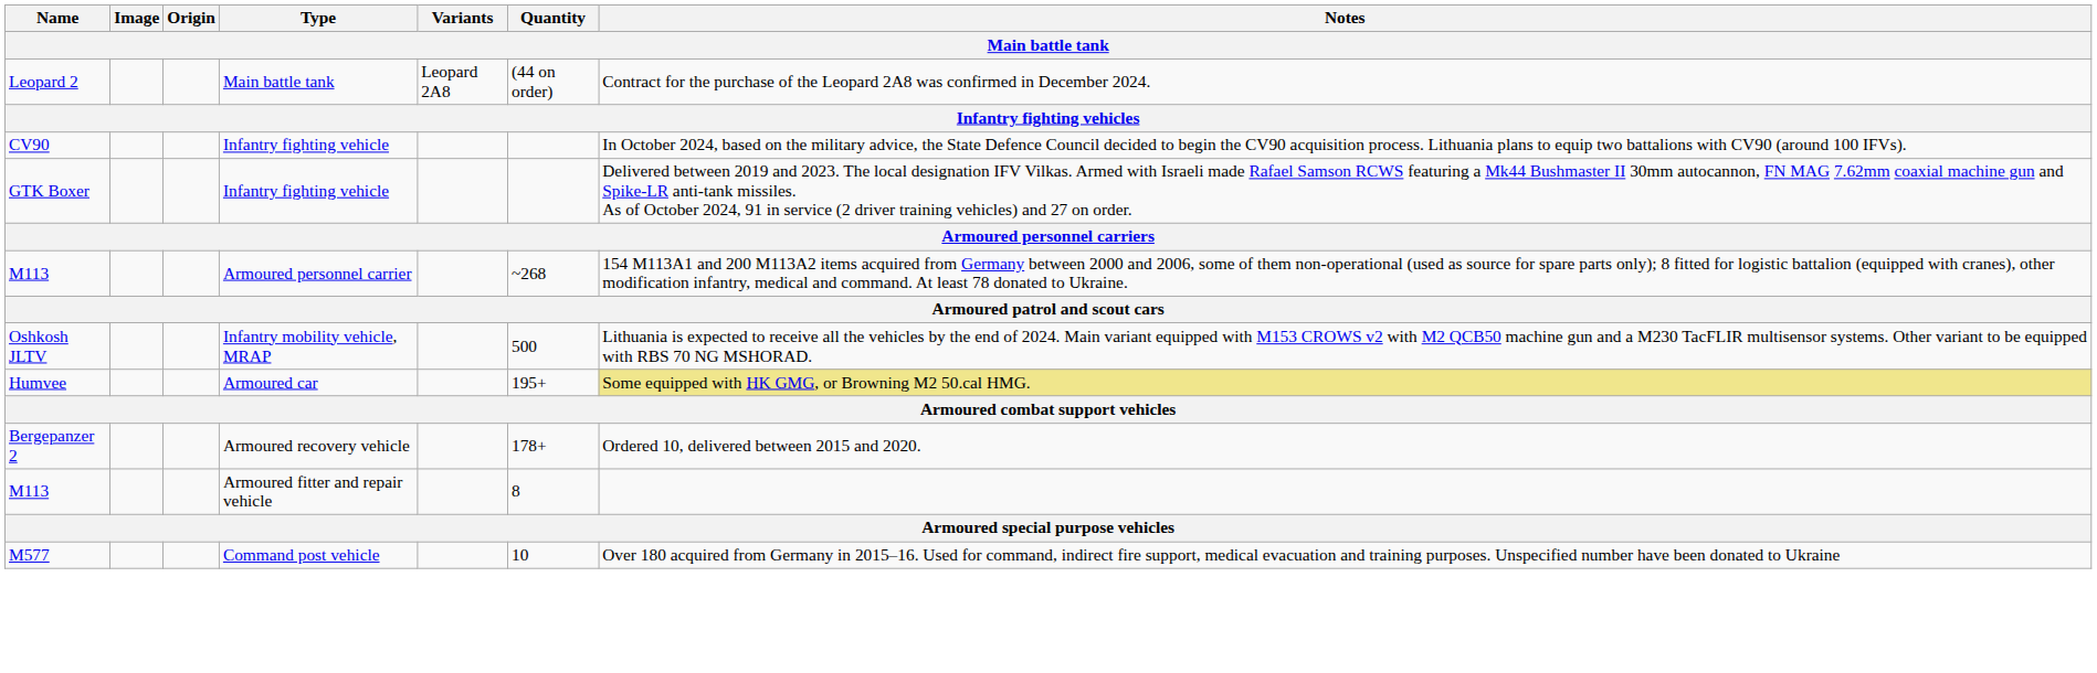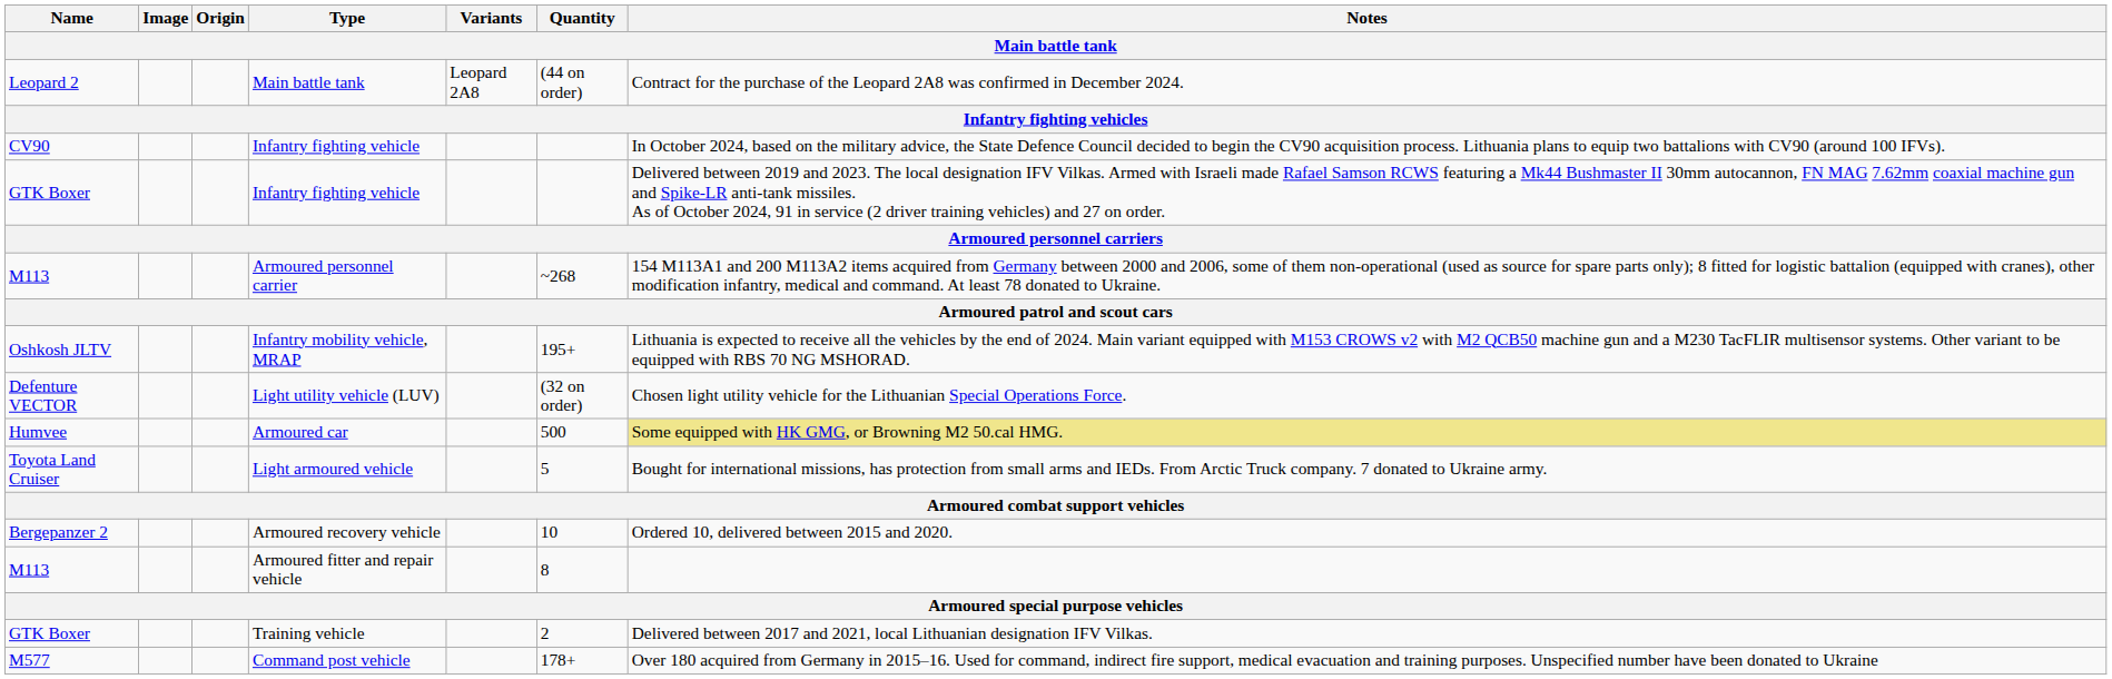Infantry mobility vehicle, MRAP | Quantity: 500 -> 195+
+ row: Defenture VECTOR | Light utility vehicle (LUV) | (32 on order) | Chosen light utility vehicle for the Lithuanian Special Operations Force.
Armoured car | Quantity: 195+ -> 500
+ row: Toyota Land Cruiser | Light armoured vehicle | 5 | Bought for international missions, has protection from small arms and IEDs. From Arctic Truck company. 7 donated to Ukraine army.
Armoured recovery vehicle | Quantity: 178+ -> 10
+ row: GTK Boxer | Training vehicle | 2 | Delivered between 2017 and 2021, local Lithuanian designation IFV Vilkas.
Command post vehicle | Quantity: 10 -> 178+
